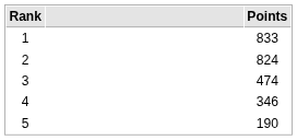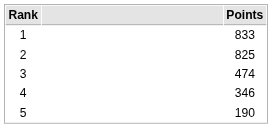2 | Points: 824 -> 825
